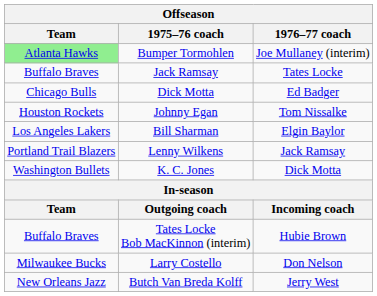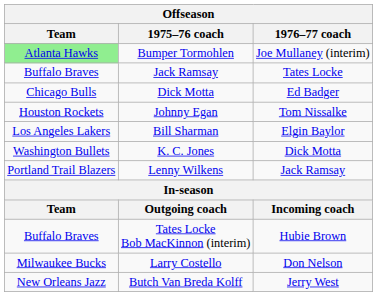rows swapped: Lenny Wilkens <-> K. C. Jones
